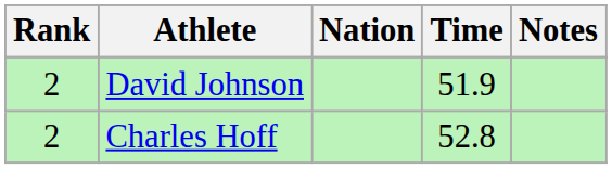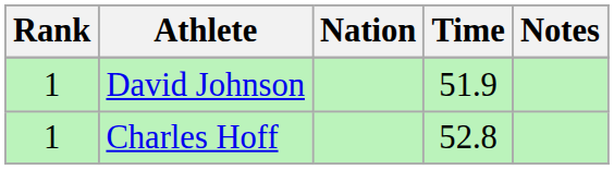David Johnson | Rank: 2 -> 1
Charles Hoff | Rank: 2 -> 1
